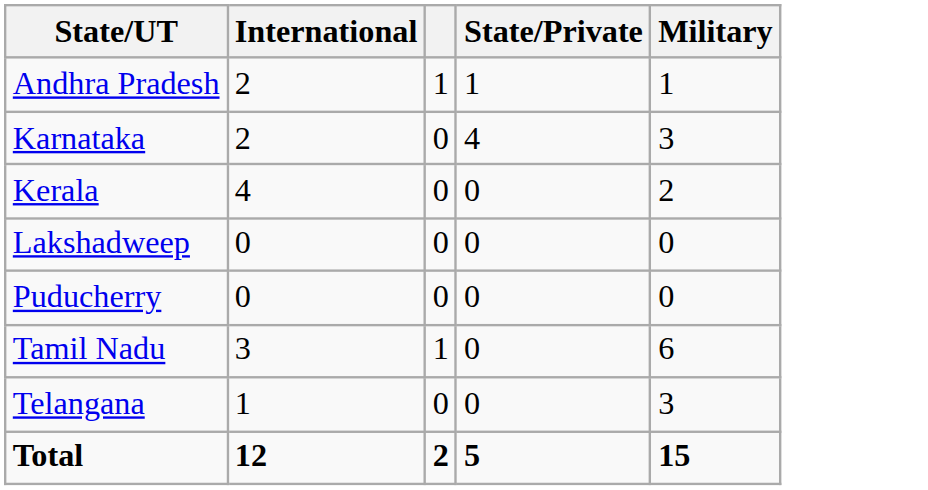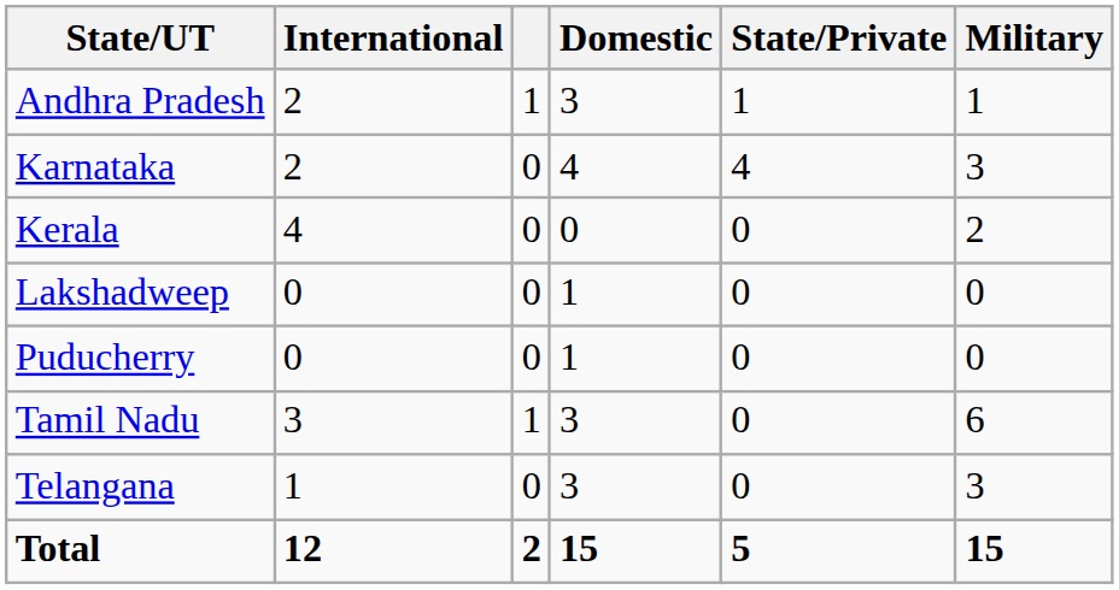+ column: Domestic | 3 | 4 | 0 | 1 | 1 | 3 | 3 | 15
